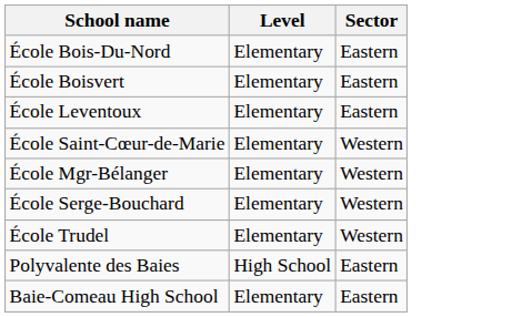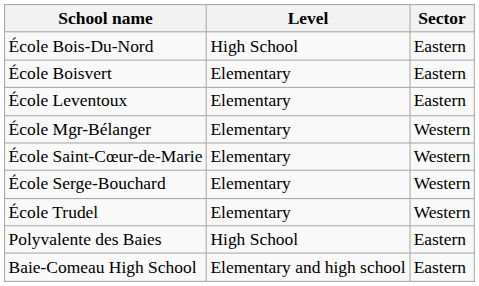École Bois-Du-Nord | Level: Elementary -> High School
rows swapped: École Mgr-Bélanger <-> École Saint-Cœur-de-Marie
Baie-Comeau High School | Level: Elementary -> Elementary and high school
